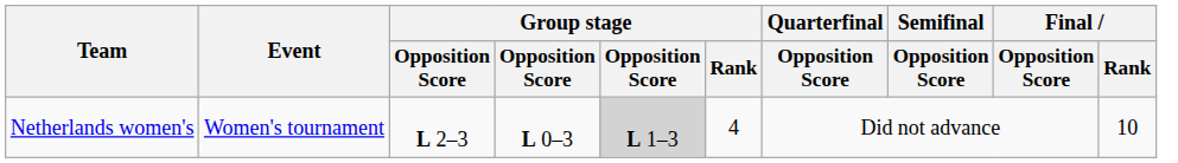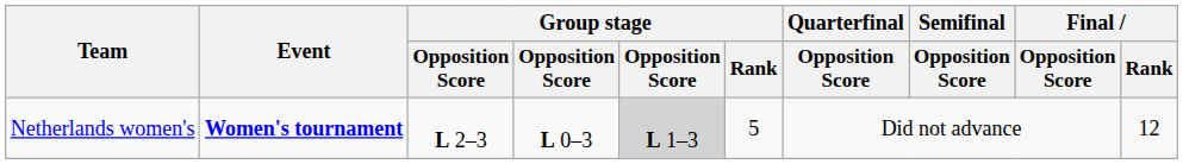Netherlands women's | Event: normal -> bold
Netherlands women's | Group stage / Rank: 4 -> 5
Netherlands women's | Final / Rank: 10 -> 12
